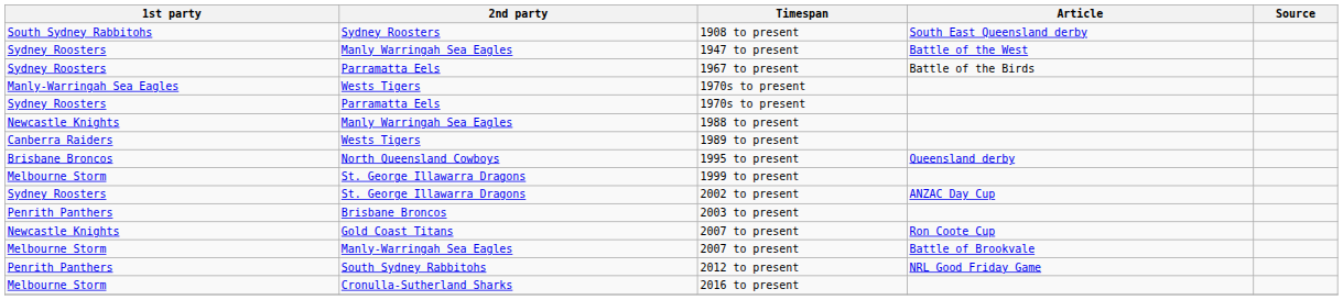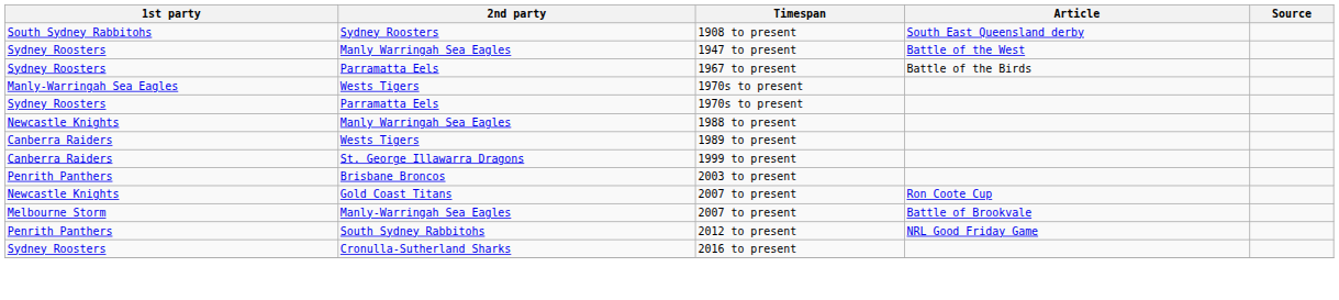- row: Brisbane Broncos | North Queensland Cowboys | 1995 to present | Queensland derby
1999 to present | 1st party: Melbourne Storm -> Canberra Raiders
- row: Sydney Roosters | St. George Illawarra Dragons | 2002 to present | ANZAC Day Cup
2016 to present | 1st party: Melbourne Storm -> Sydney Roosters
